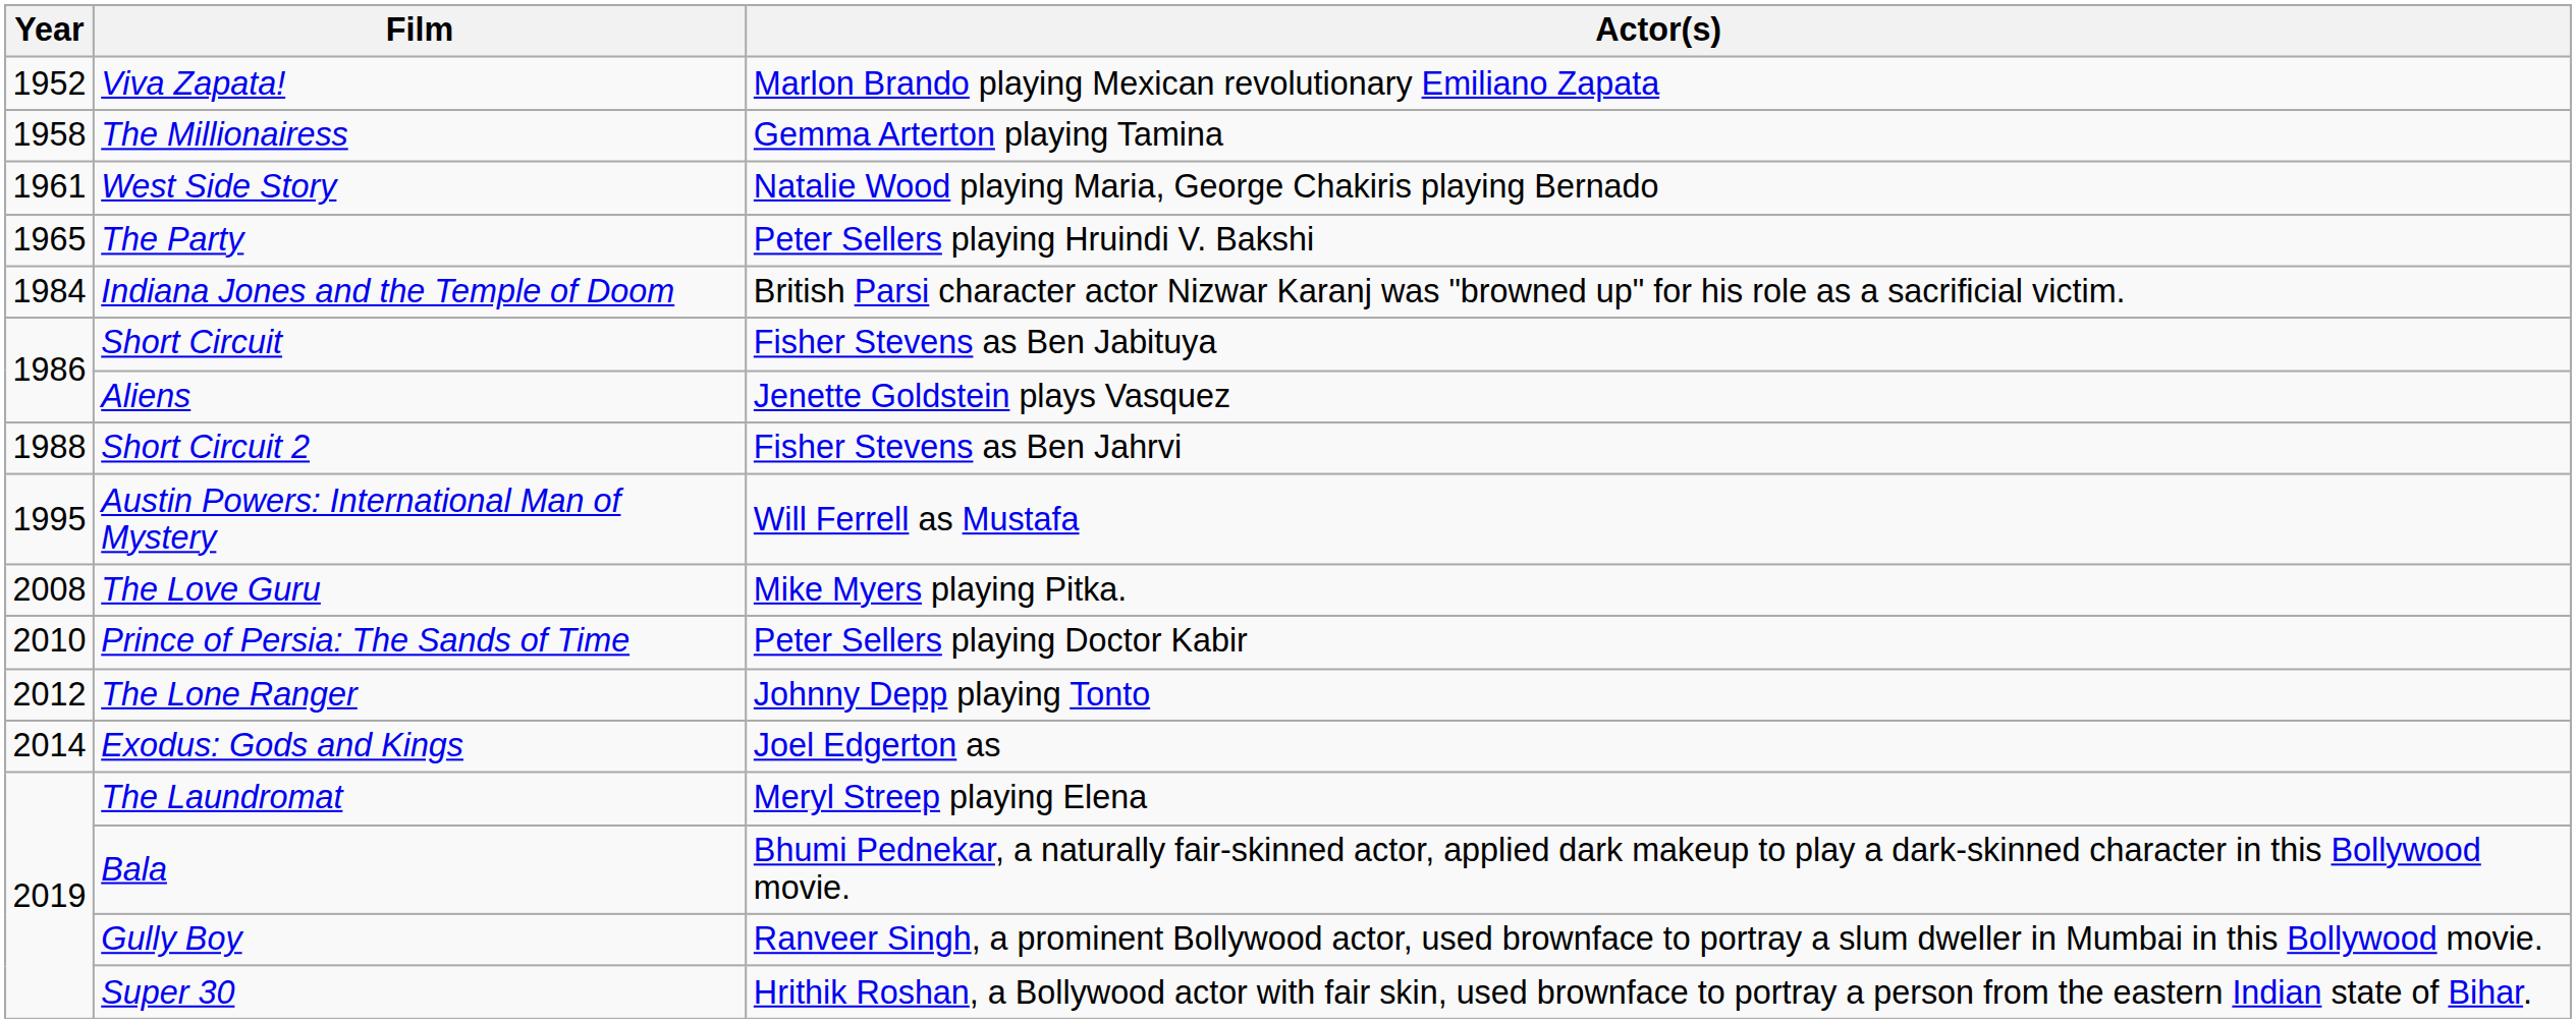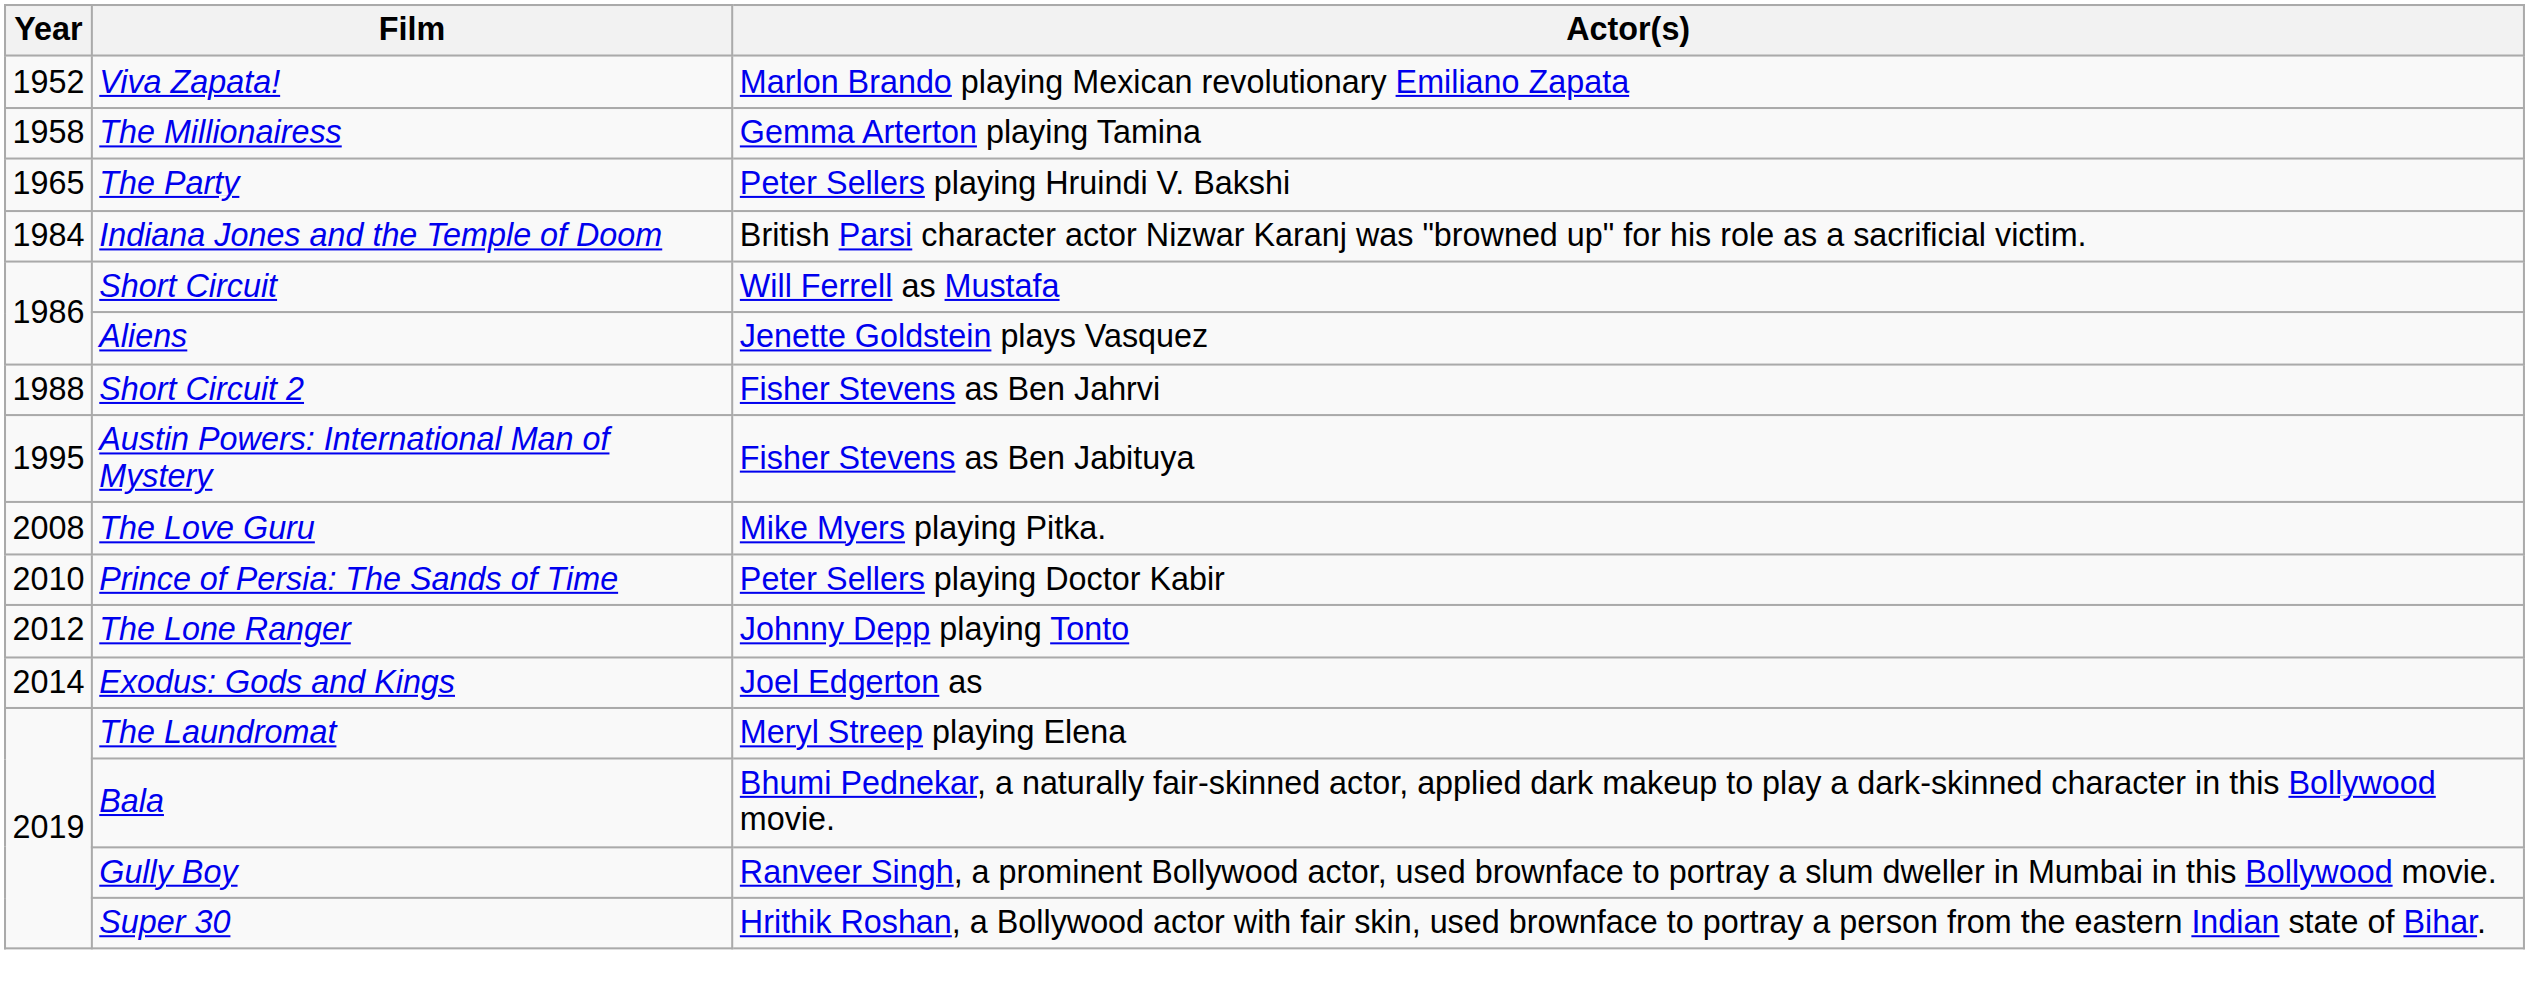- row: 1961 | West Side Story | Natalie Wood playing Maria, George Chakiris playing Bernado
Short Circuit | Actor(s): Fisher Stevens as Ben Jabituya -> Will Ferrell as Mustafa
Austin Powers: International Man of Mystery | Actor(s): Will Ferrell as Mustafa -> Fisher Stevens as Ben Jabituya
